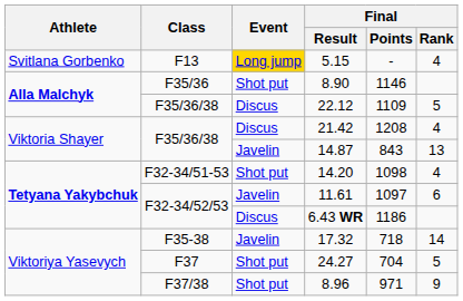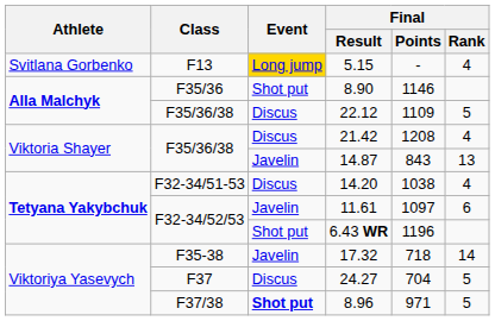14.20 | Event: Shot put -> Discus
14.20 | Final / Points: 1098 -> 1038
6.43 WR | Event: Discus -> Shot put
6.43 WR | Final / Points: 1186 -> 1196
24.27 | Event: Shot put -> Discus
8.96 | Event: normal -> bold
8.96 | Final / Rank: 9 -> 5
